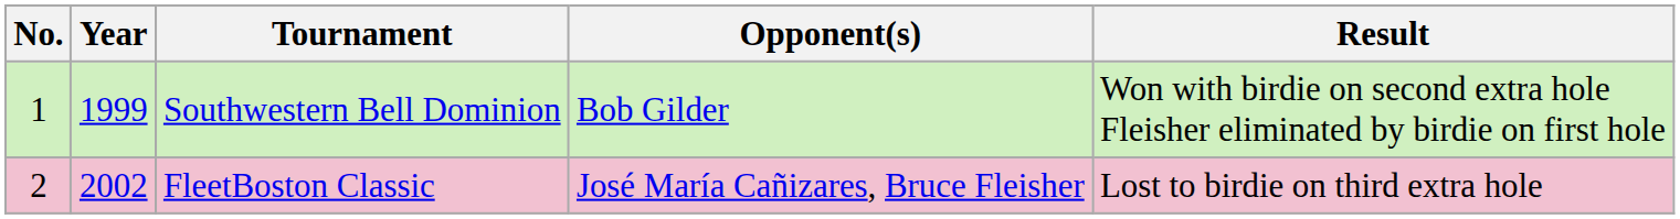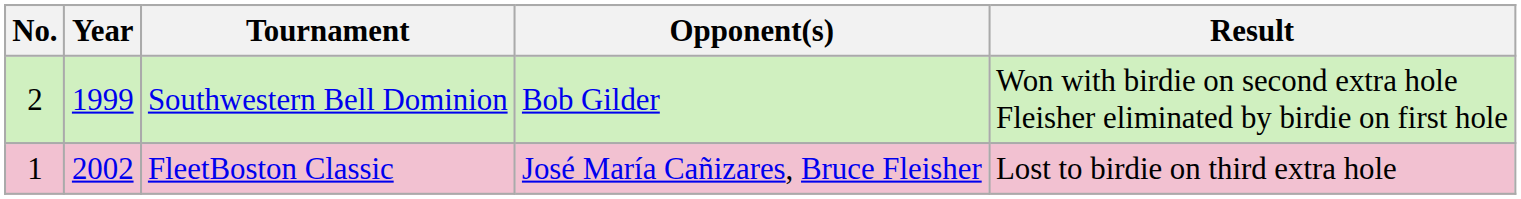Southwestern Bell Dominion | No.: 1 -> 2
FleetBoston Classic | No.: 2 -> 1
